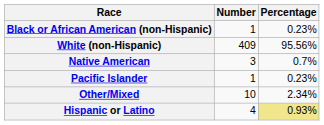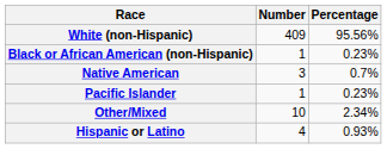rows swapped: White (non-Hispanic) <-> Black or African American (non-Hispanic)
Hispanic or Latino | Percentage: khaki background -> no background
